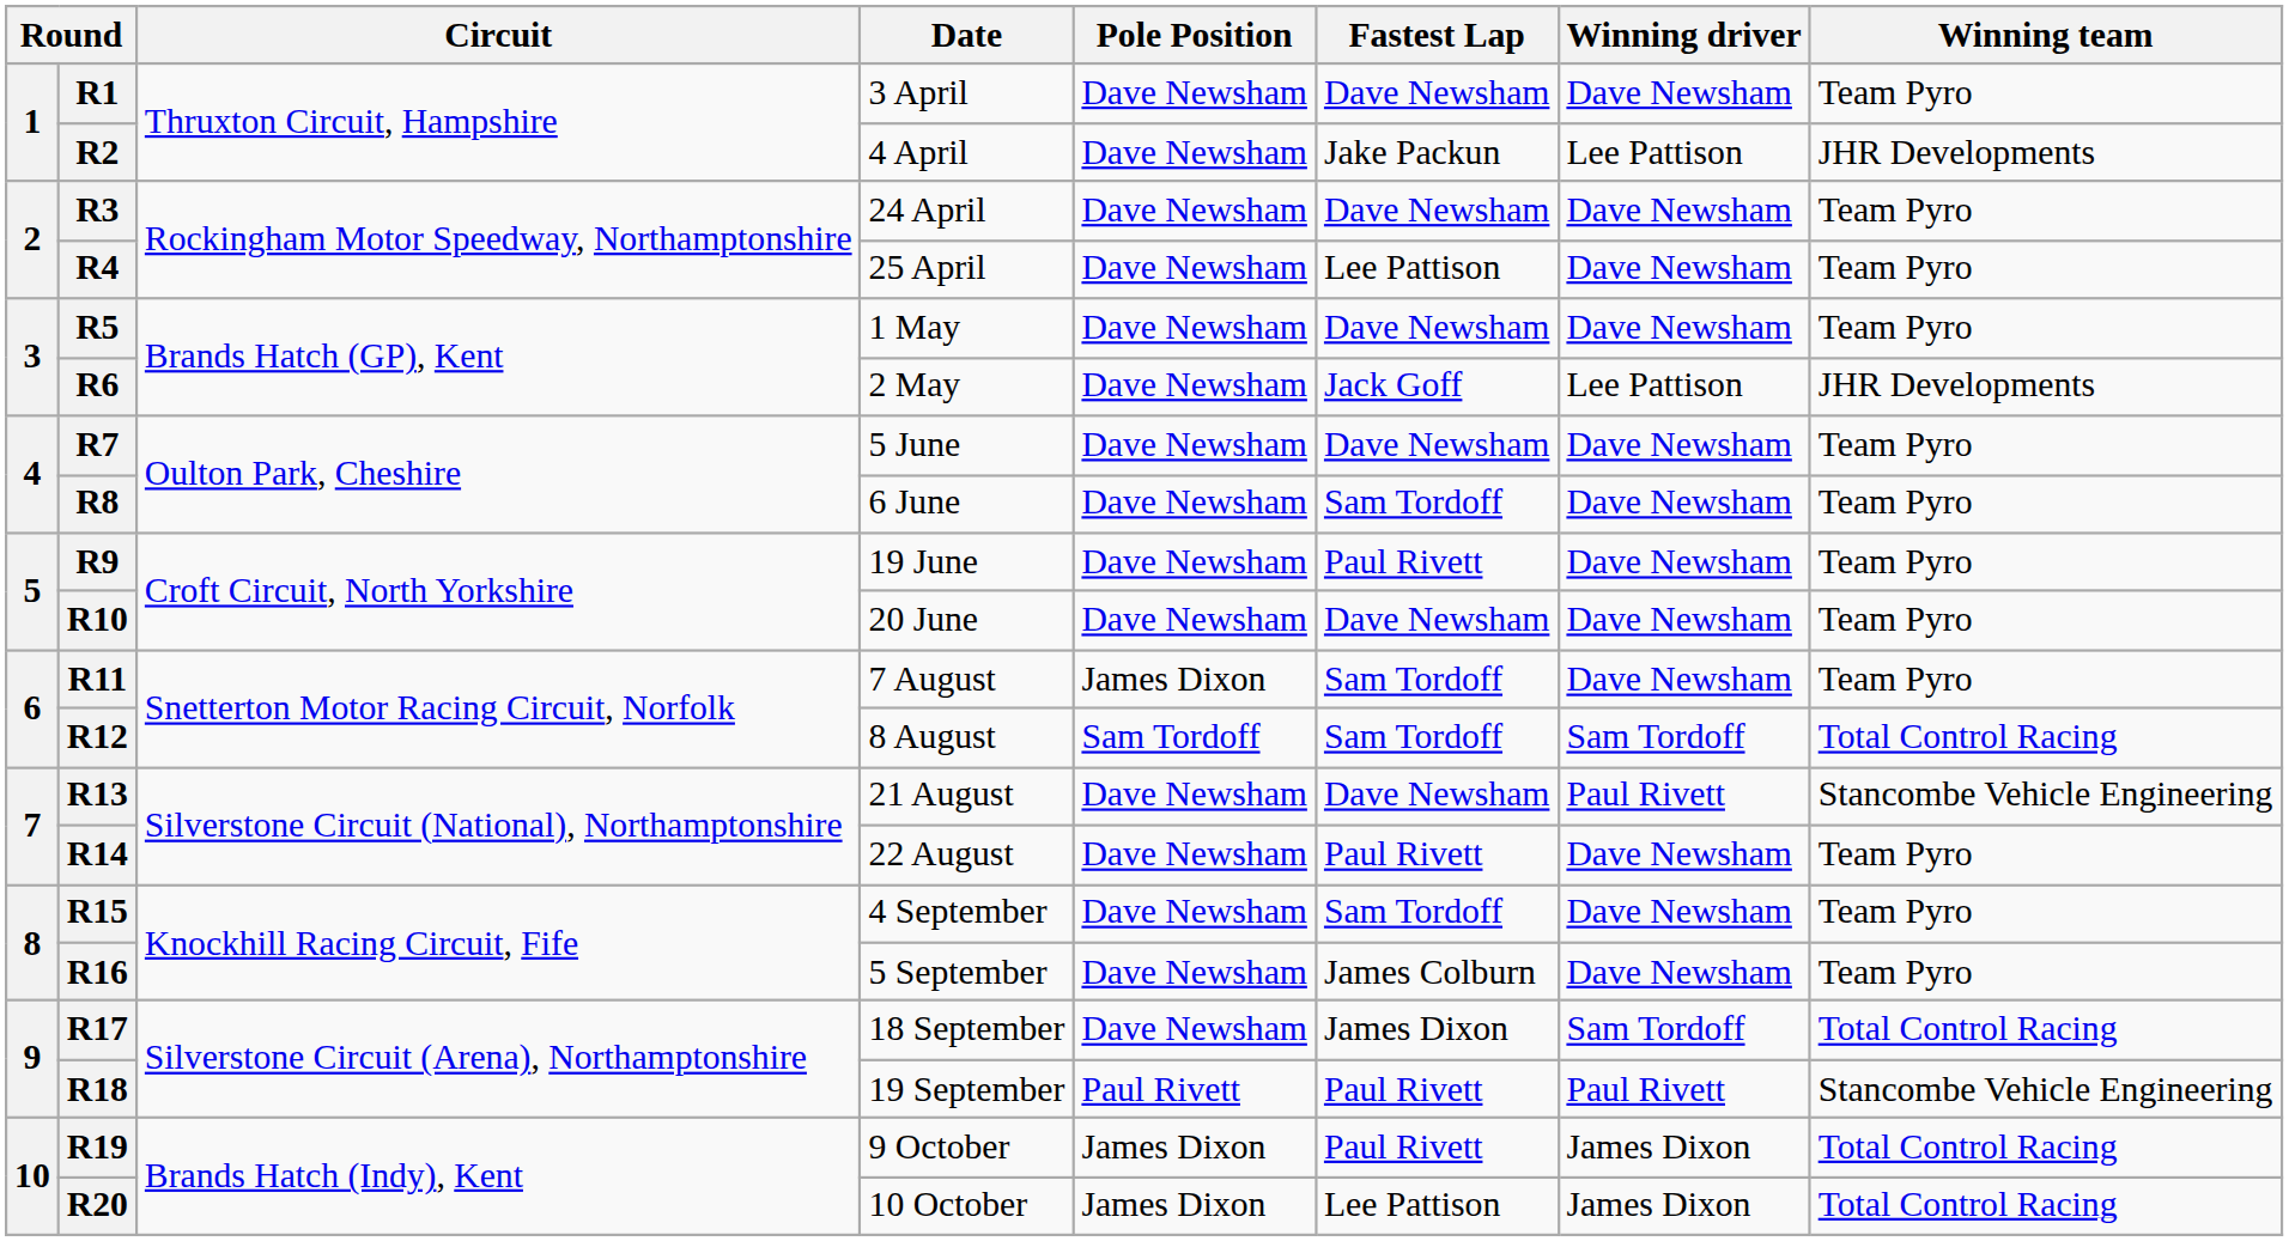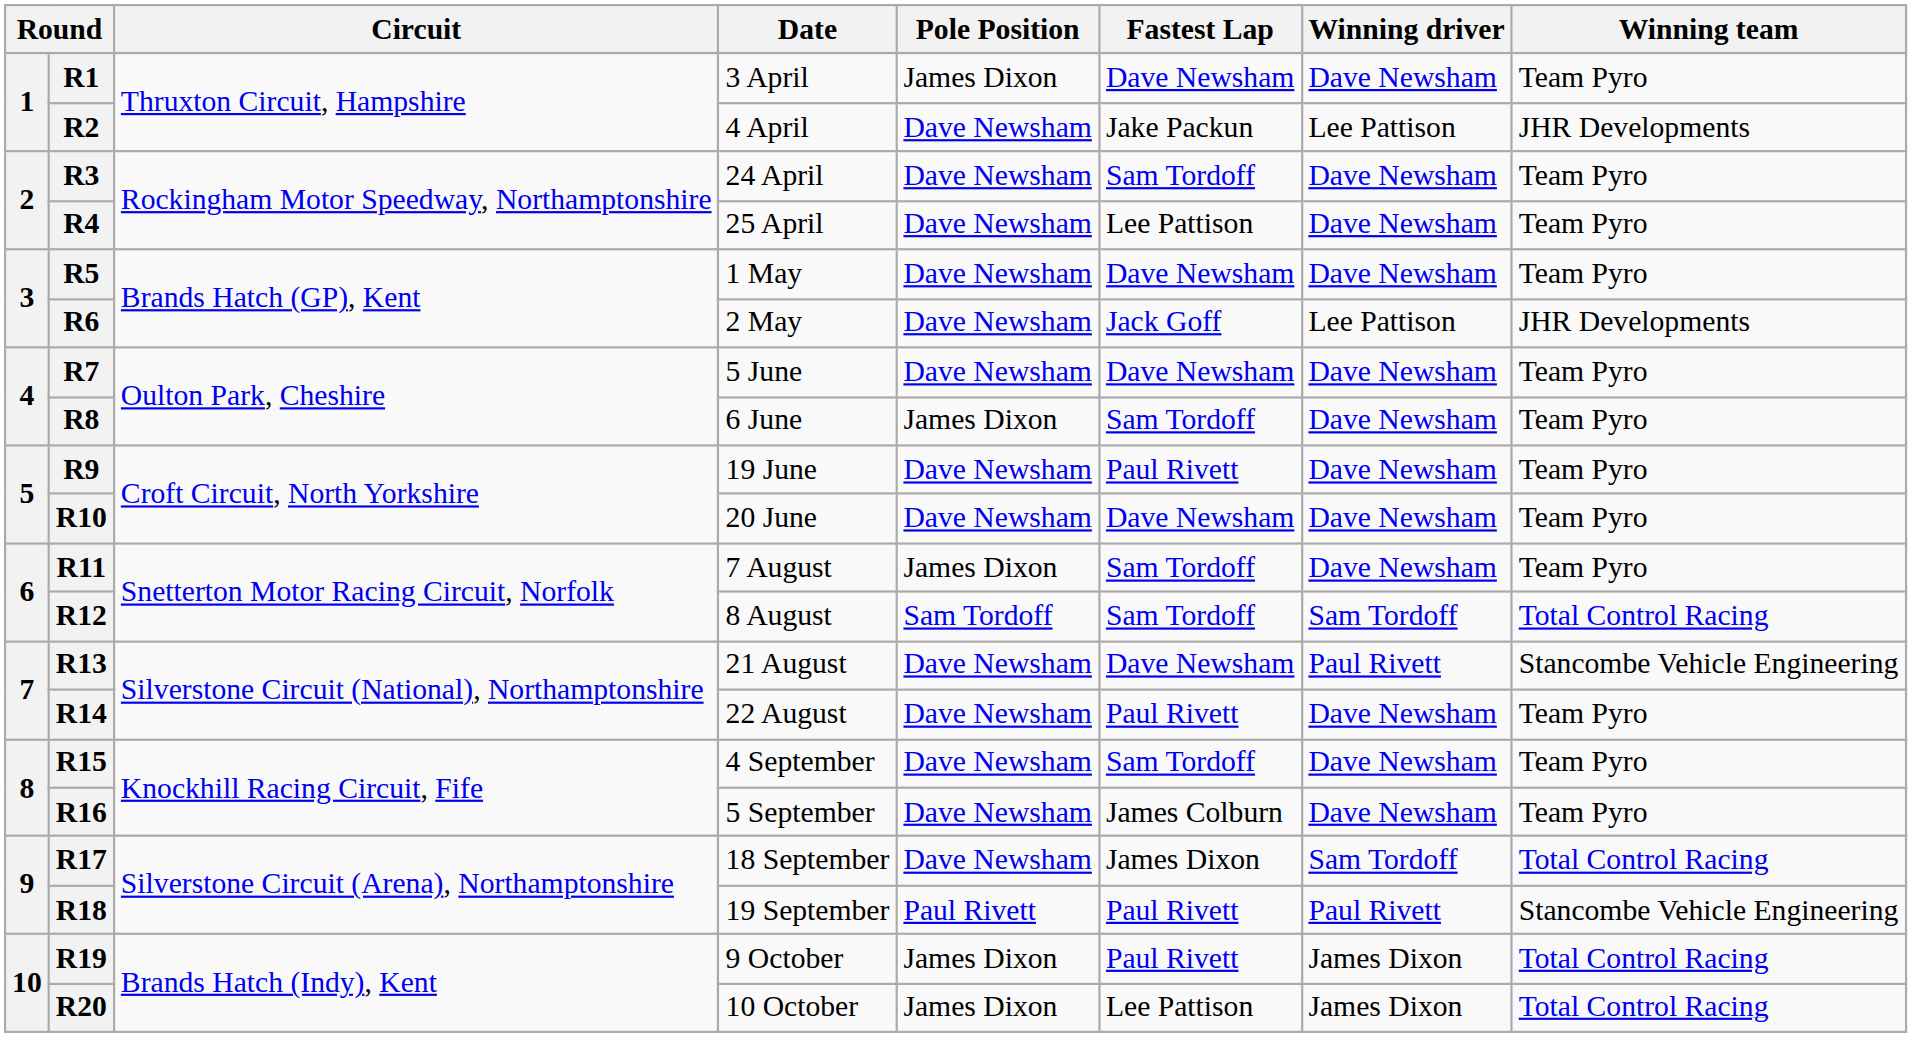R1 | Pole Position: Dave Newsham -> James Dixon
R3 | Fastest Lap: Dave Newsham -> Sam Tordoff
R8 | Pole Position: Dave Newsham -> James Dixon
